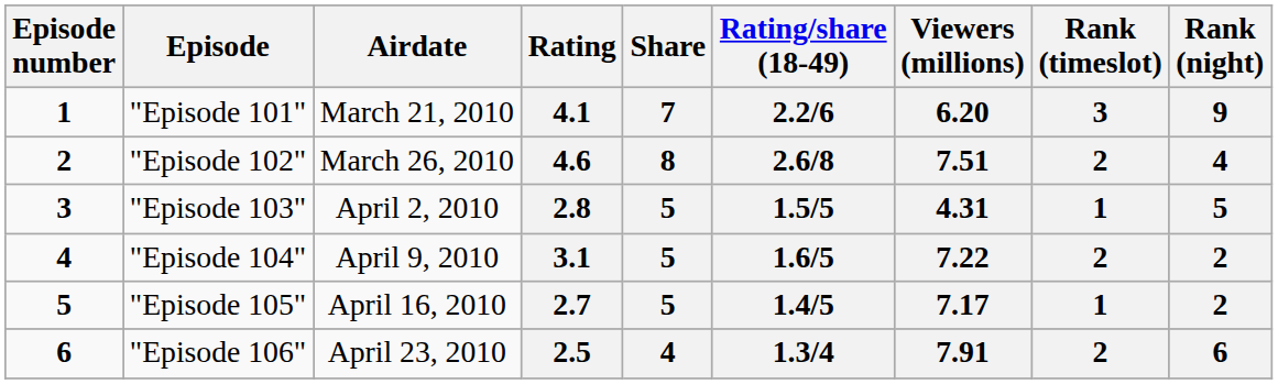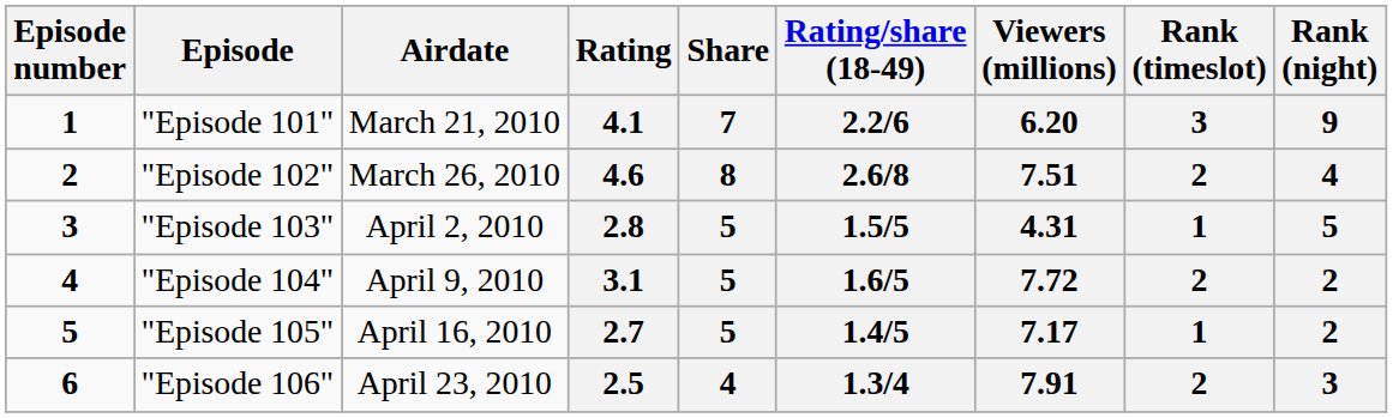3.1 | Viewers (millions): 7.22 -> 7.72
2.5 | Rank (night): 6 -> 3
